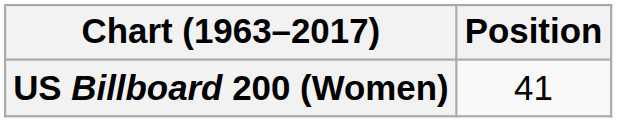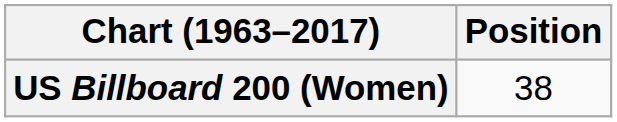US Billboard 200 (Women) | Position: 41 -> 38
